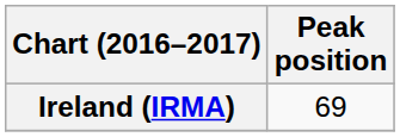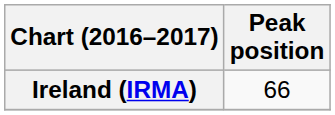Ireland (IRMA) | Peak position: 69 -> 66
